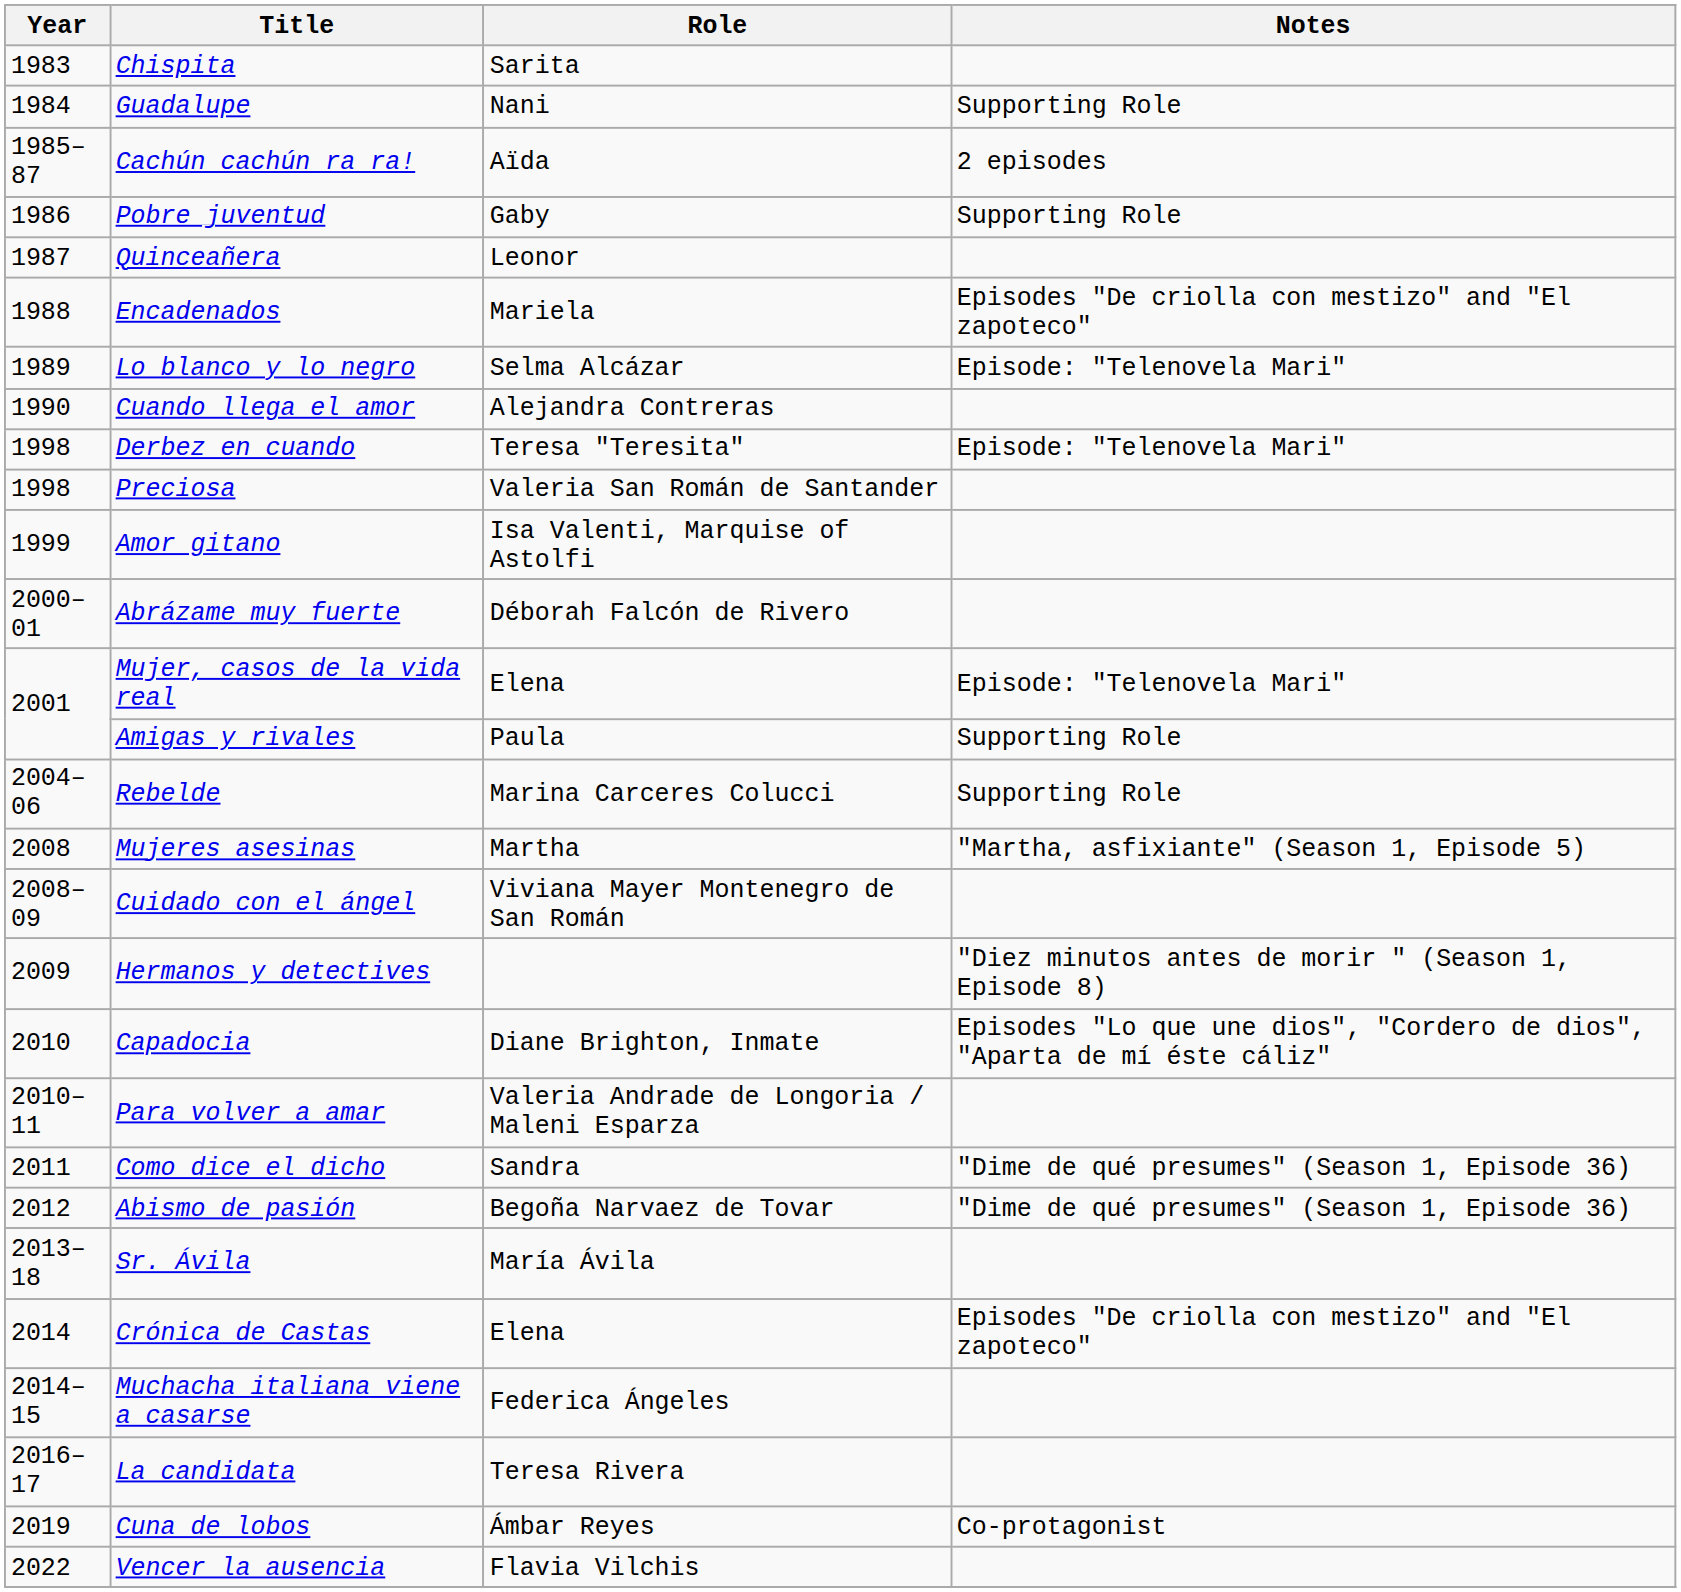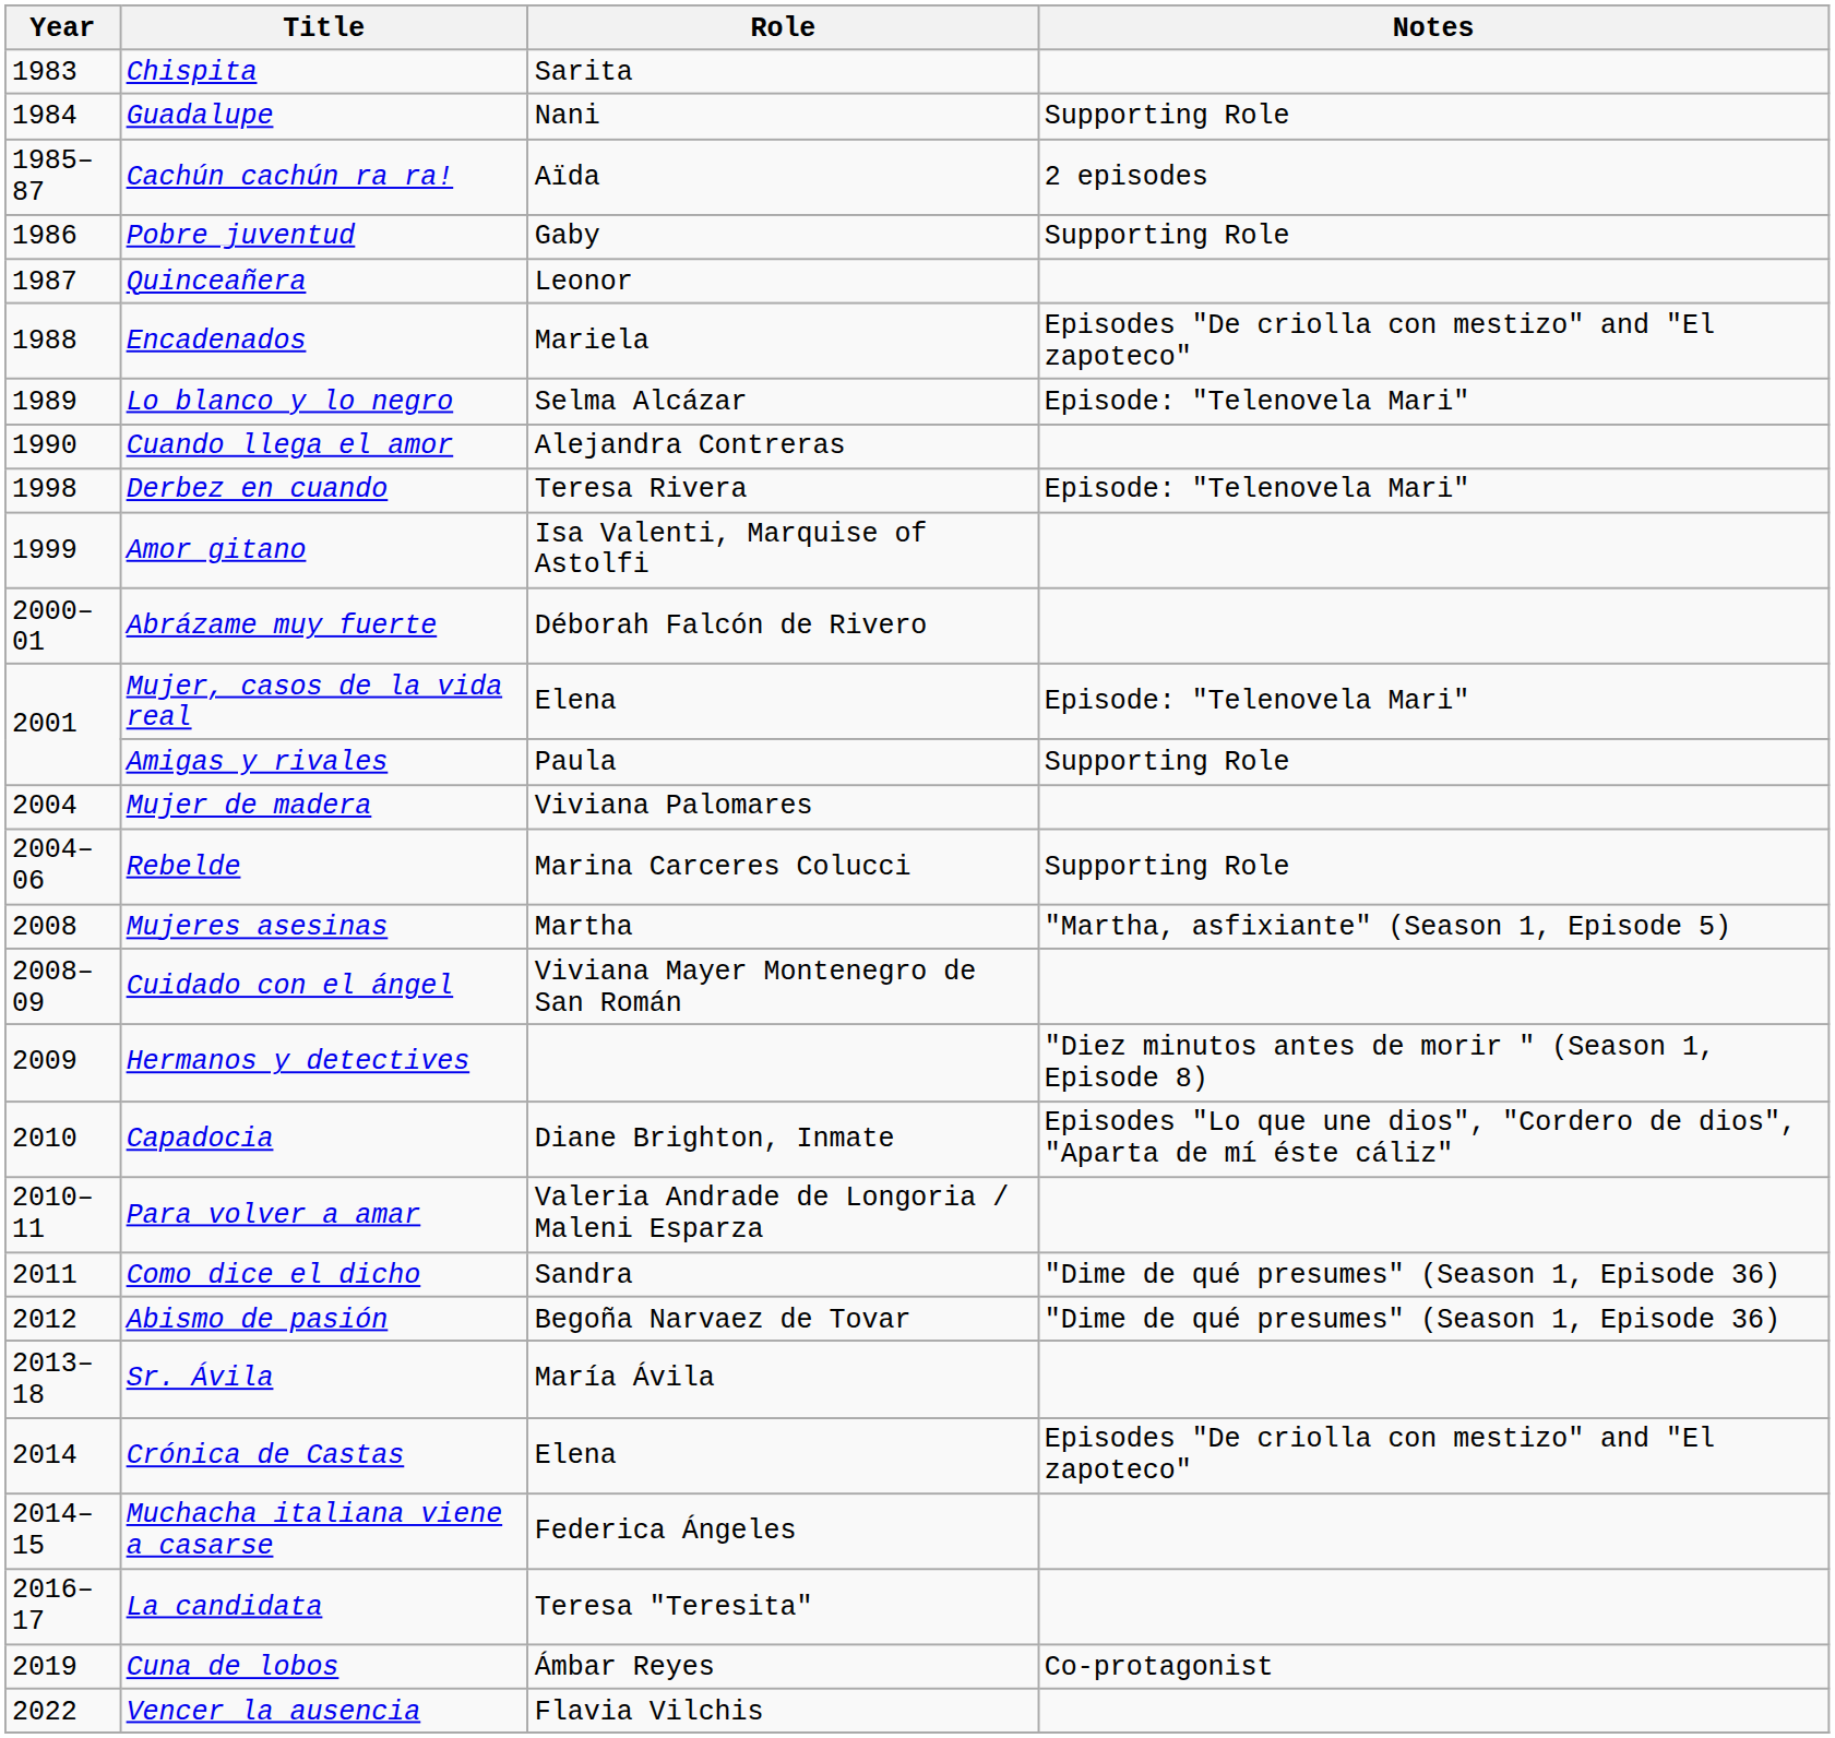Derbez en cuando | Role: Teresa "Teresita" -> Teresa Rivera
- row: 1998 | Preciosa | Valeria San Román de Santander
+ row: 2004 | Mujer de madera | Viviana Palomares
La candidata | Role: Teresa Rivera -> Teresa "Teresita"
